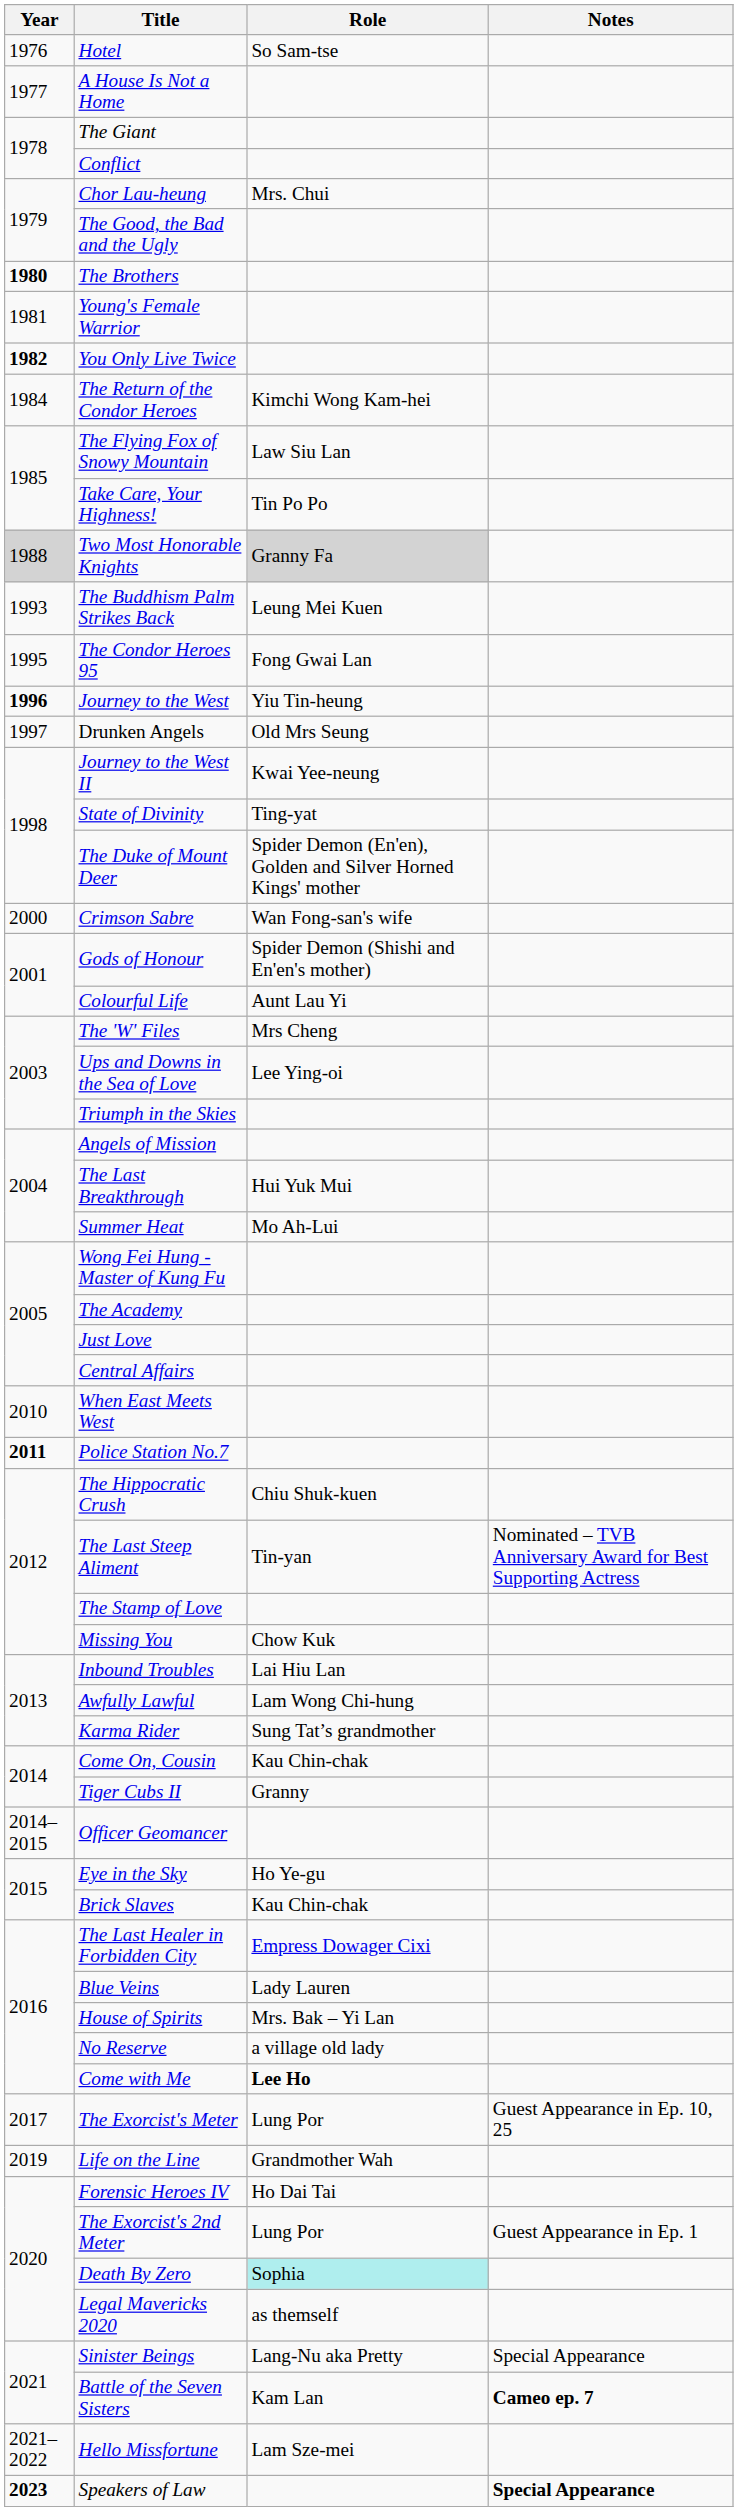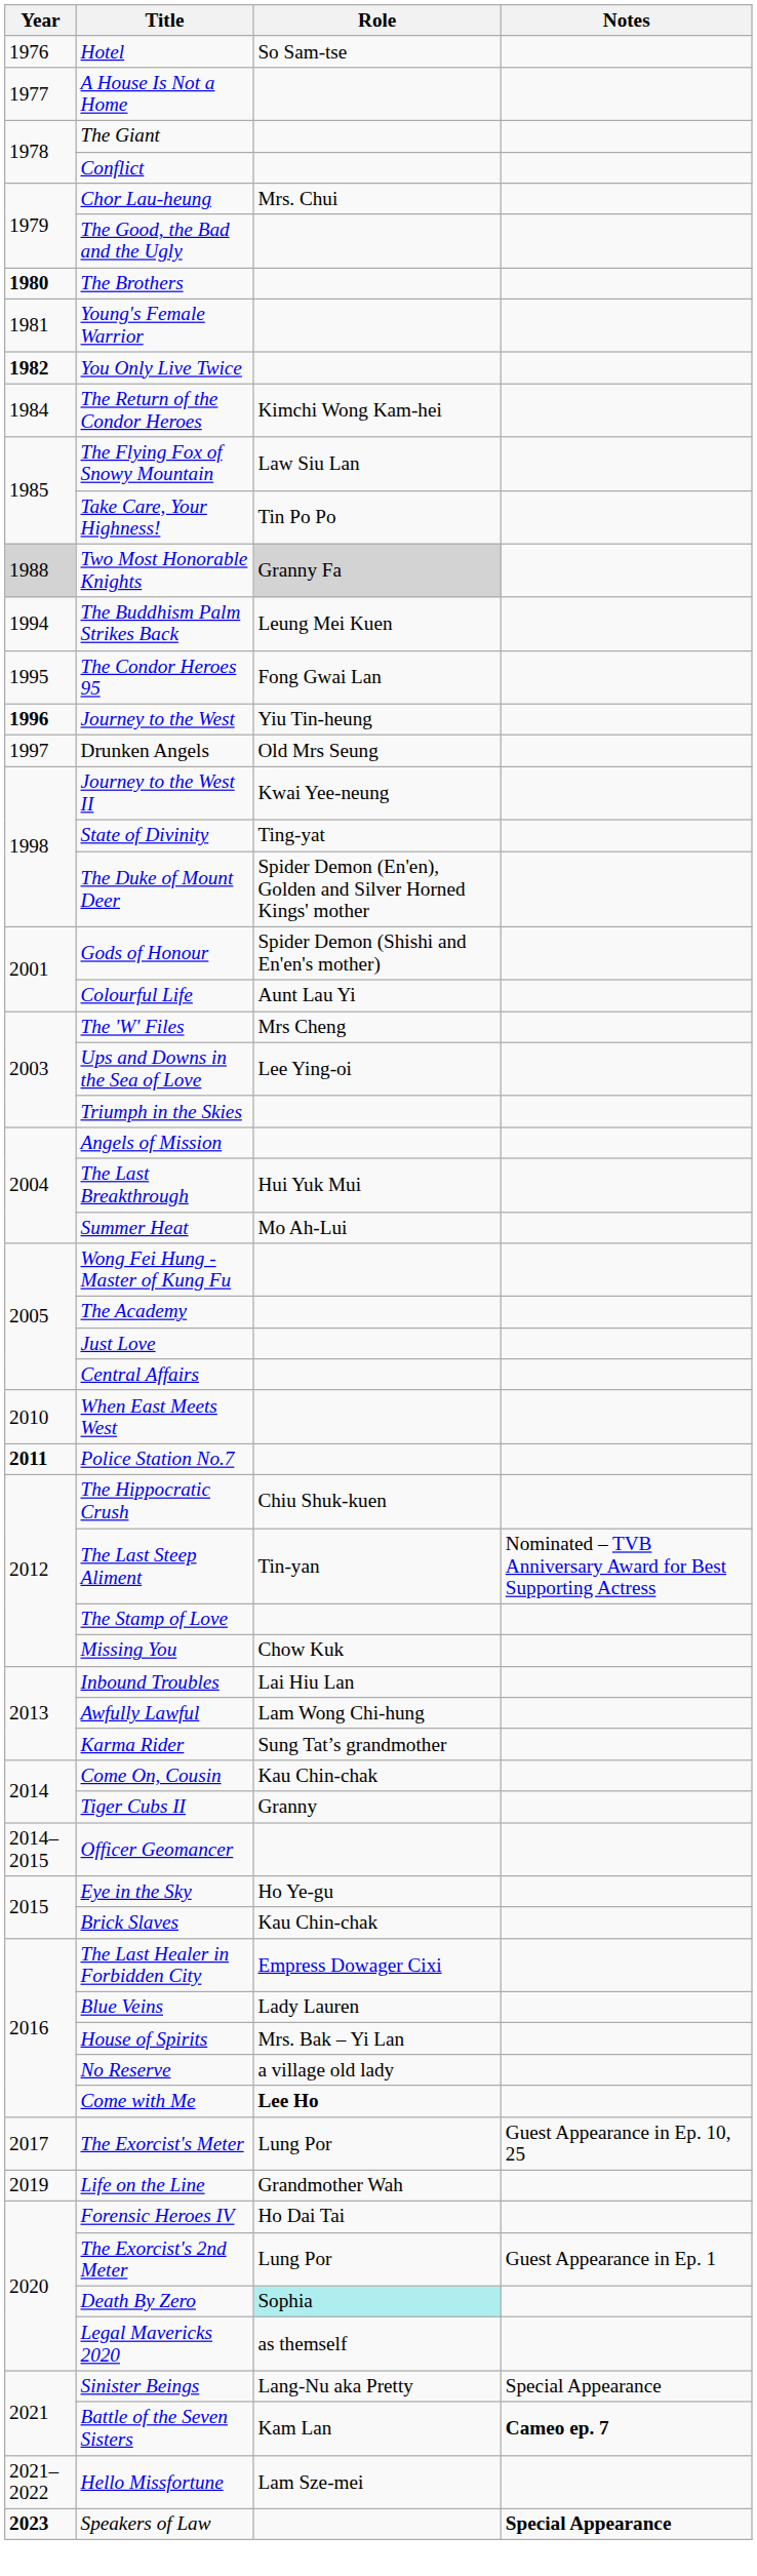The Buddhism Palm Strikes Back | Year: 1993 -> 1994
- row: 2000 | Crimson Sabre | Wan Fong-san's wife
